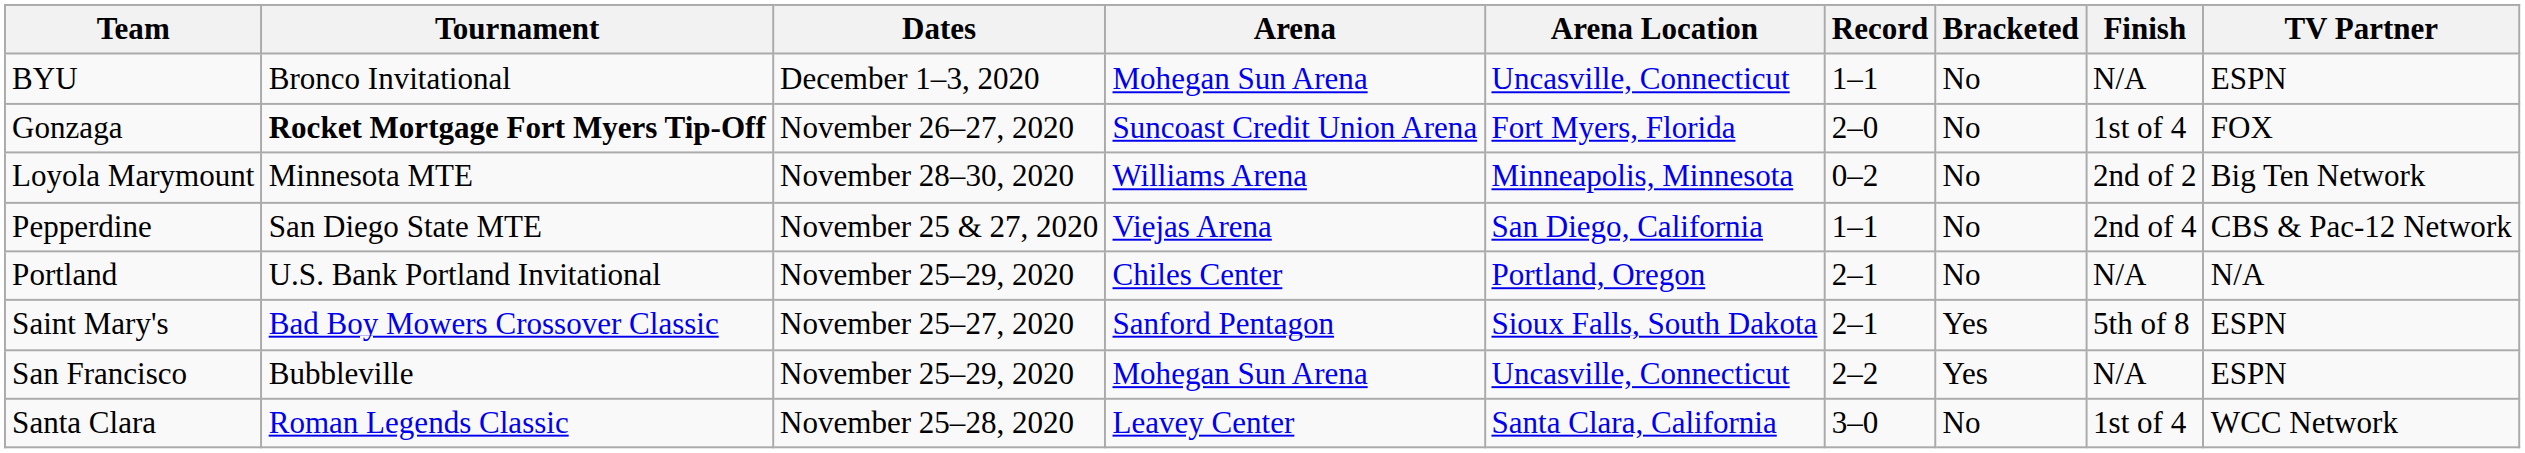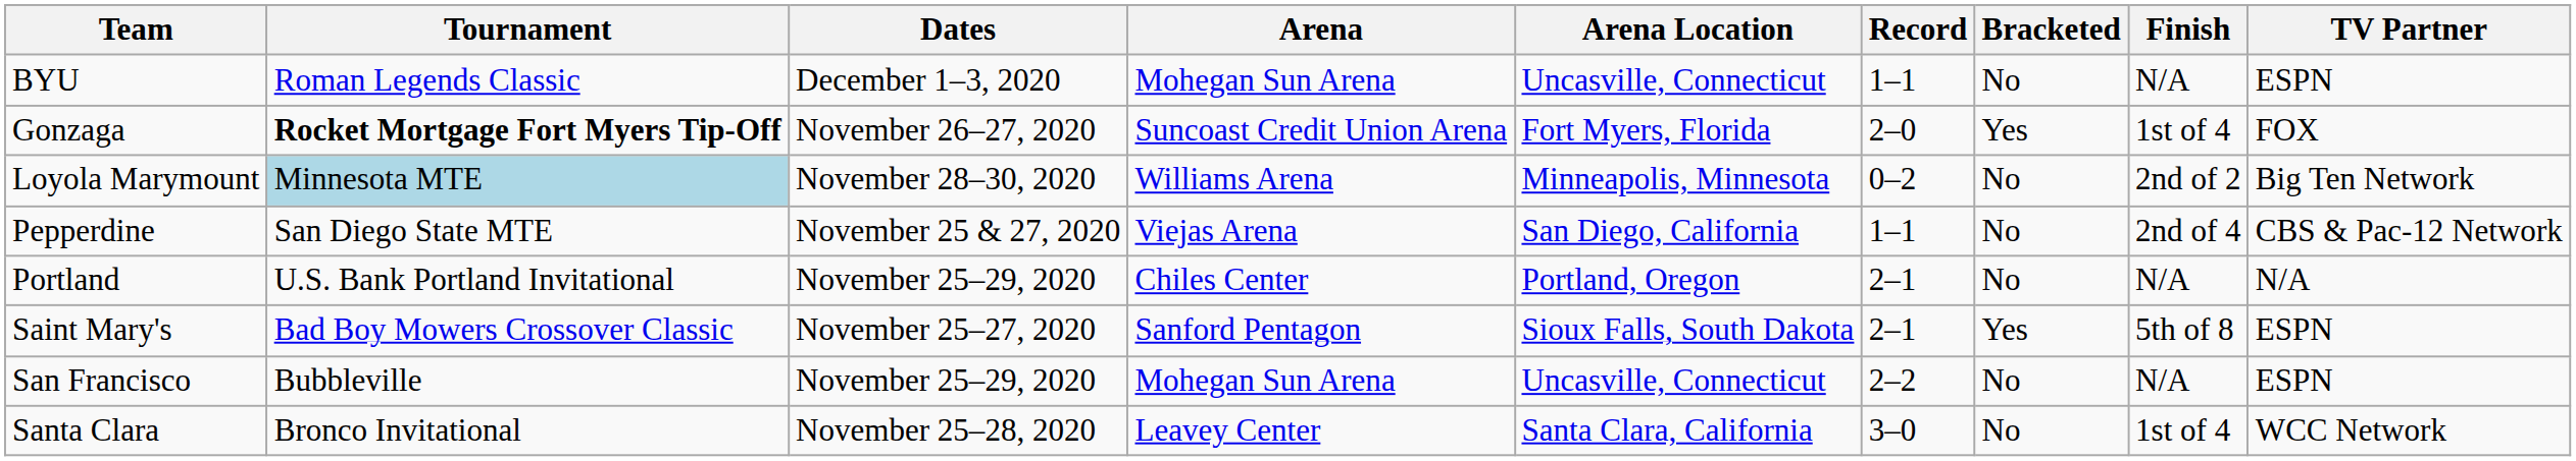BYU | Tournament: Bronco Invitational -> Roman Legends Classic
Gonzaga | Bracketed: No -> Yes
Loyola Marymount | Tournament: no background -> lightblue background
San Francisco | Bracketed: Yes -> No
Santa Clara | Tournament: Roman Legends Classic -> Bronco Invitational
